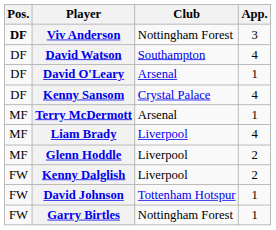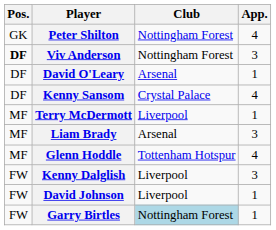+ row: GK | Peter Shilton | Nottingham Forest | 4
- row: DF | David Watson | Southampton | 4
Terry McDermott | Club: Arsenal -> Liverpool
Liam Brady | Club: Liverpool -> Arsenal
Liam Brady | App.: 4 -> 3
Glenn Hoddle | Club: Liverpool -> Tottenham Hotspur
Glenn Hoddle | App.: 2 -> 4
Kenny Dalglish | App.: 2 -> 3
David Johnson | Club: Tottenham Hotspur -> Liverpool
Garry Birtles | Club: no background -> lightblue background
